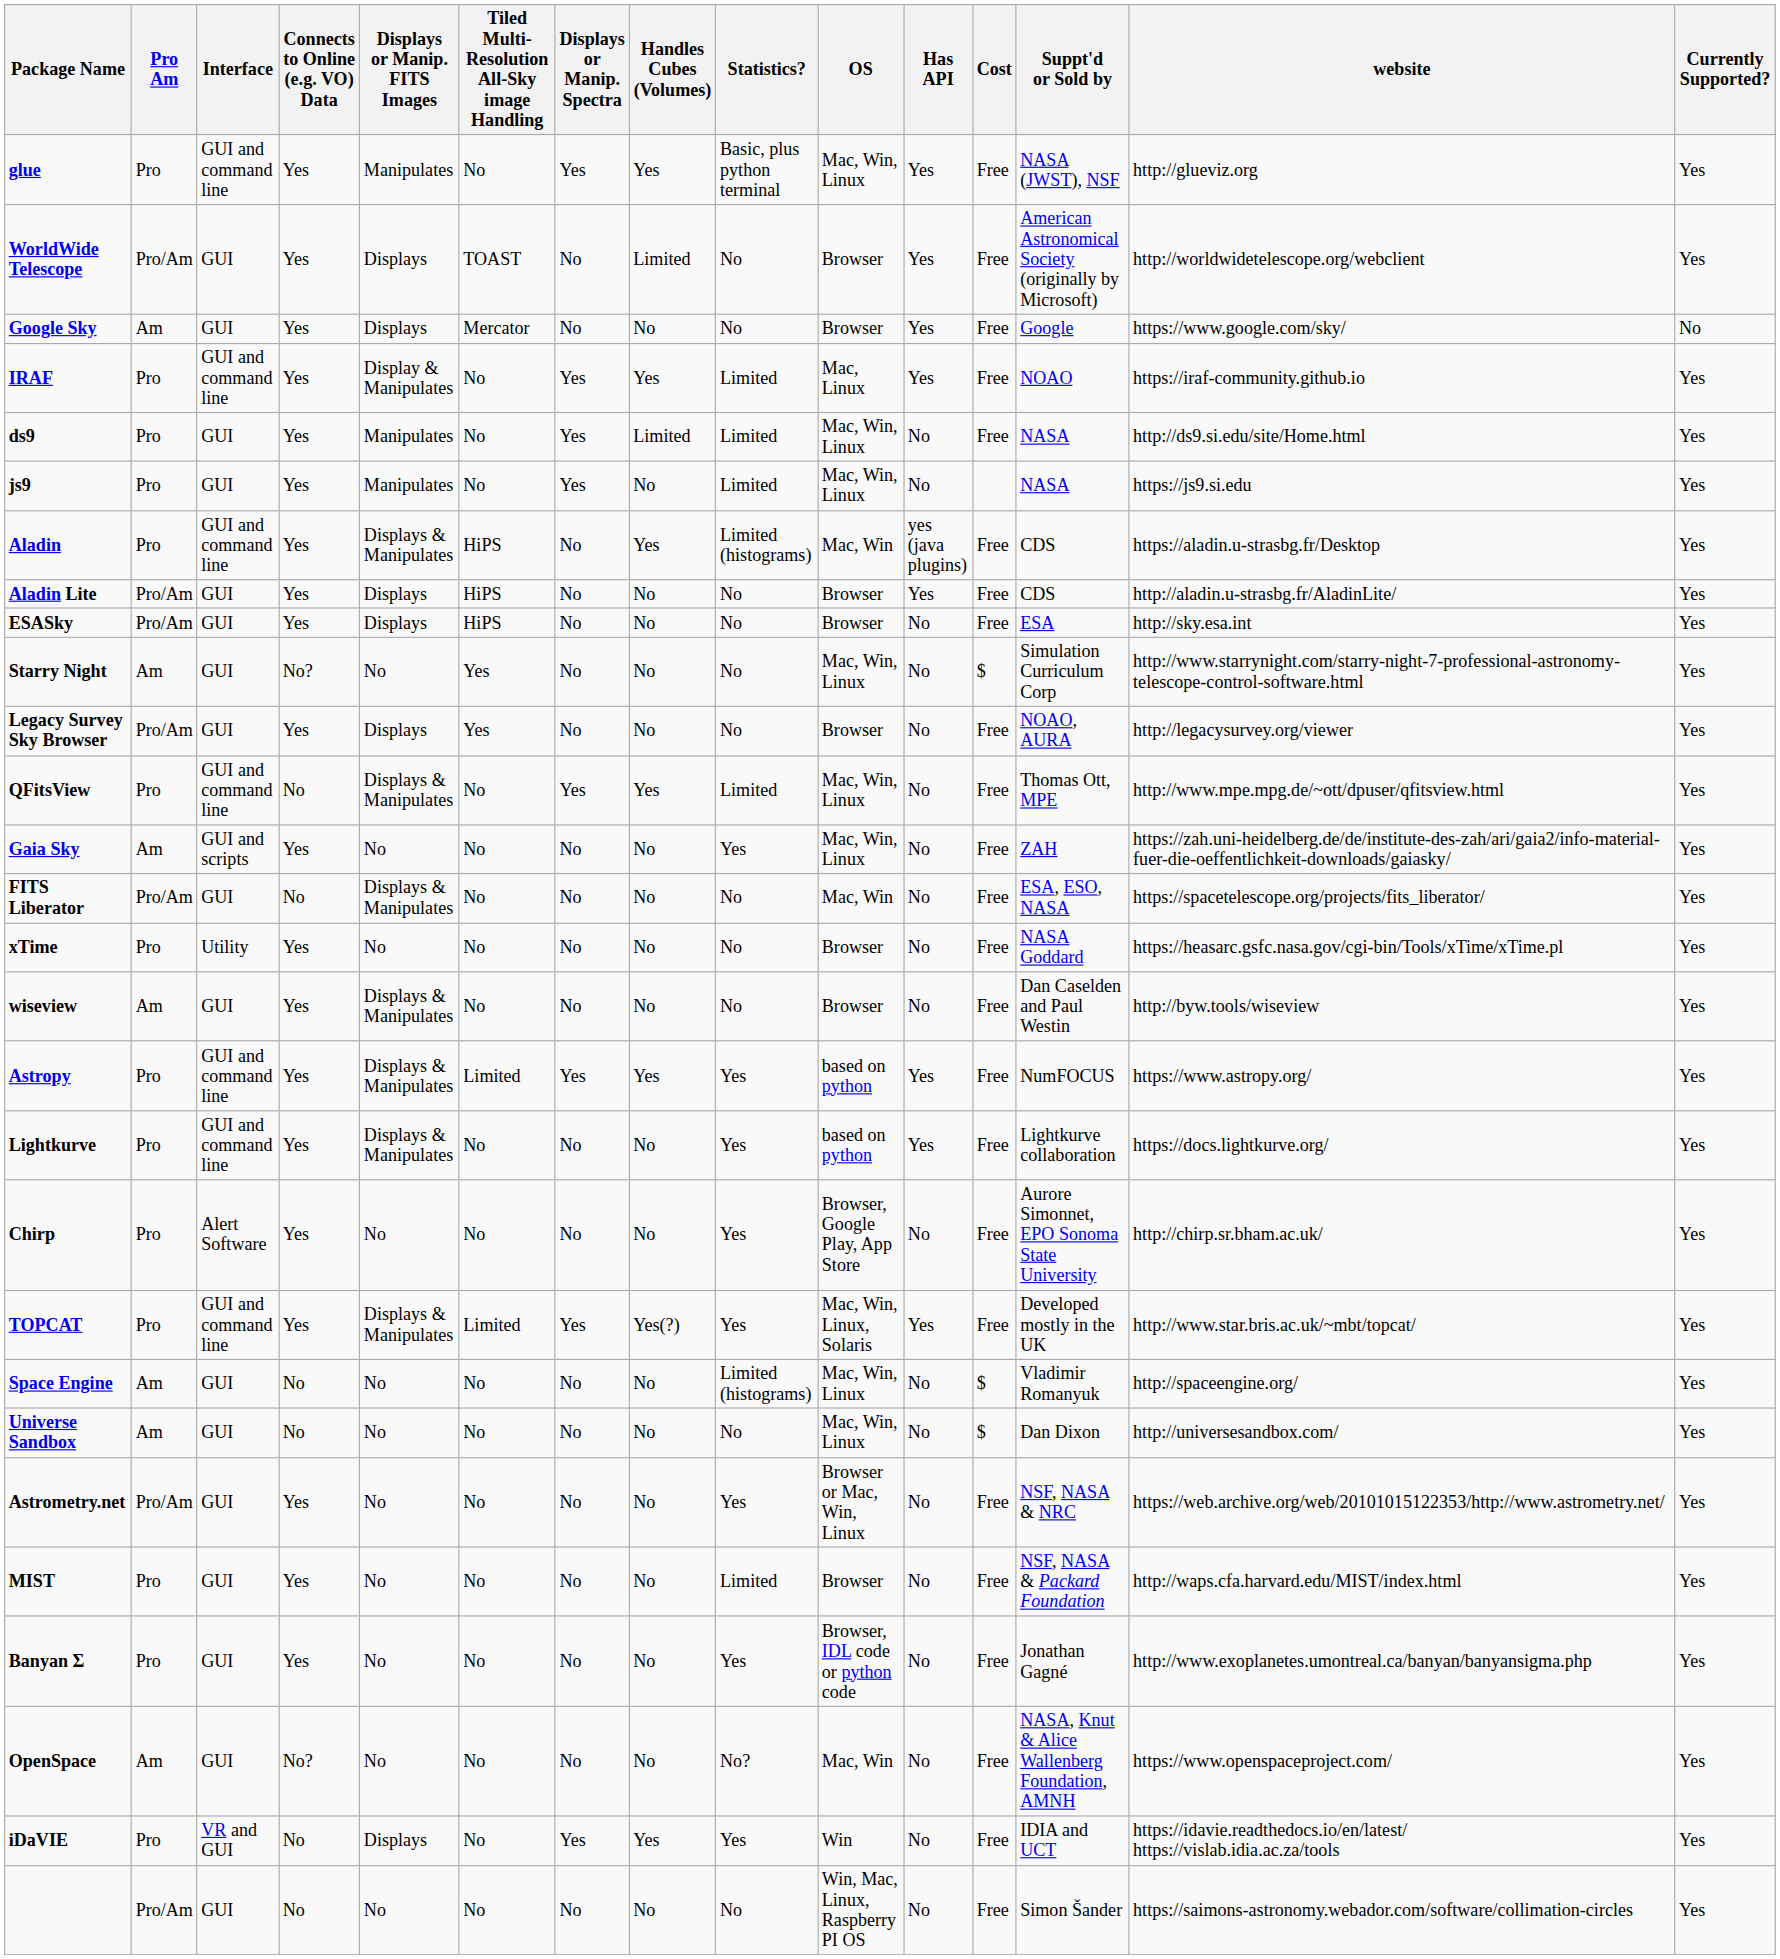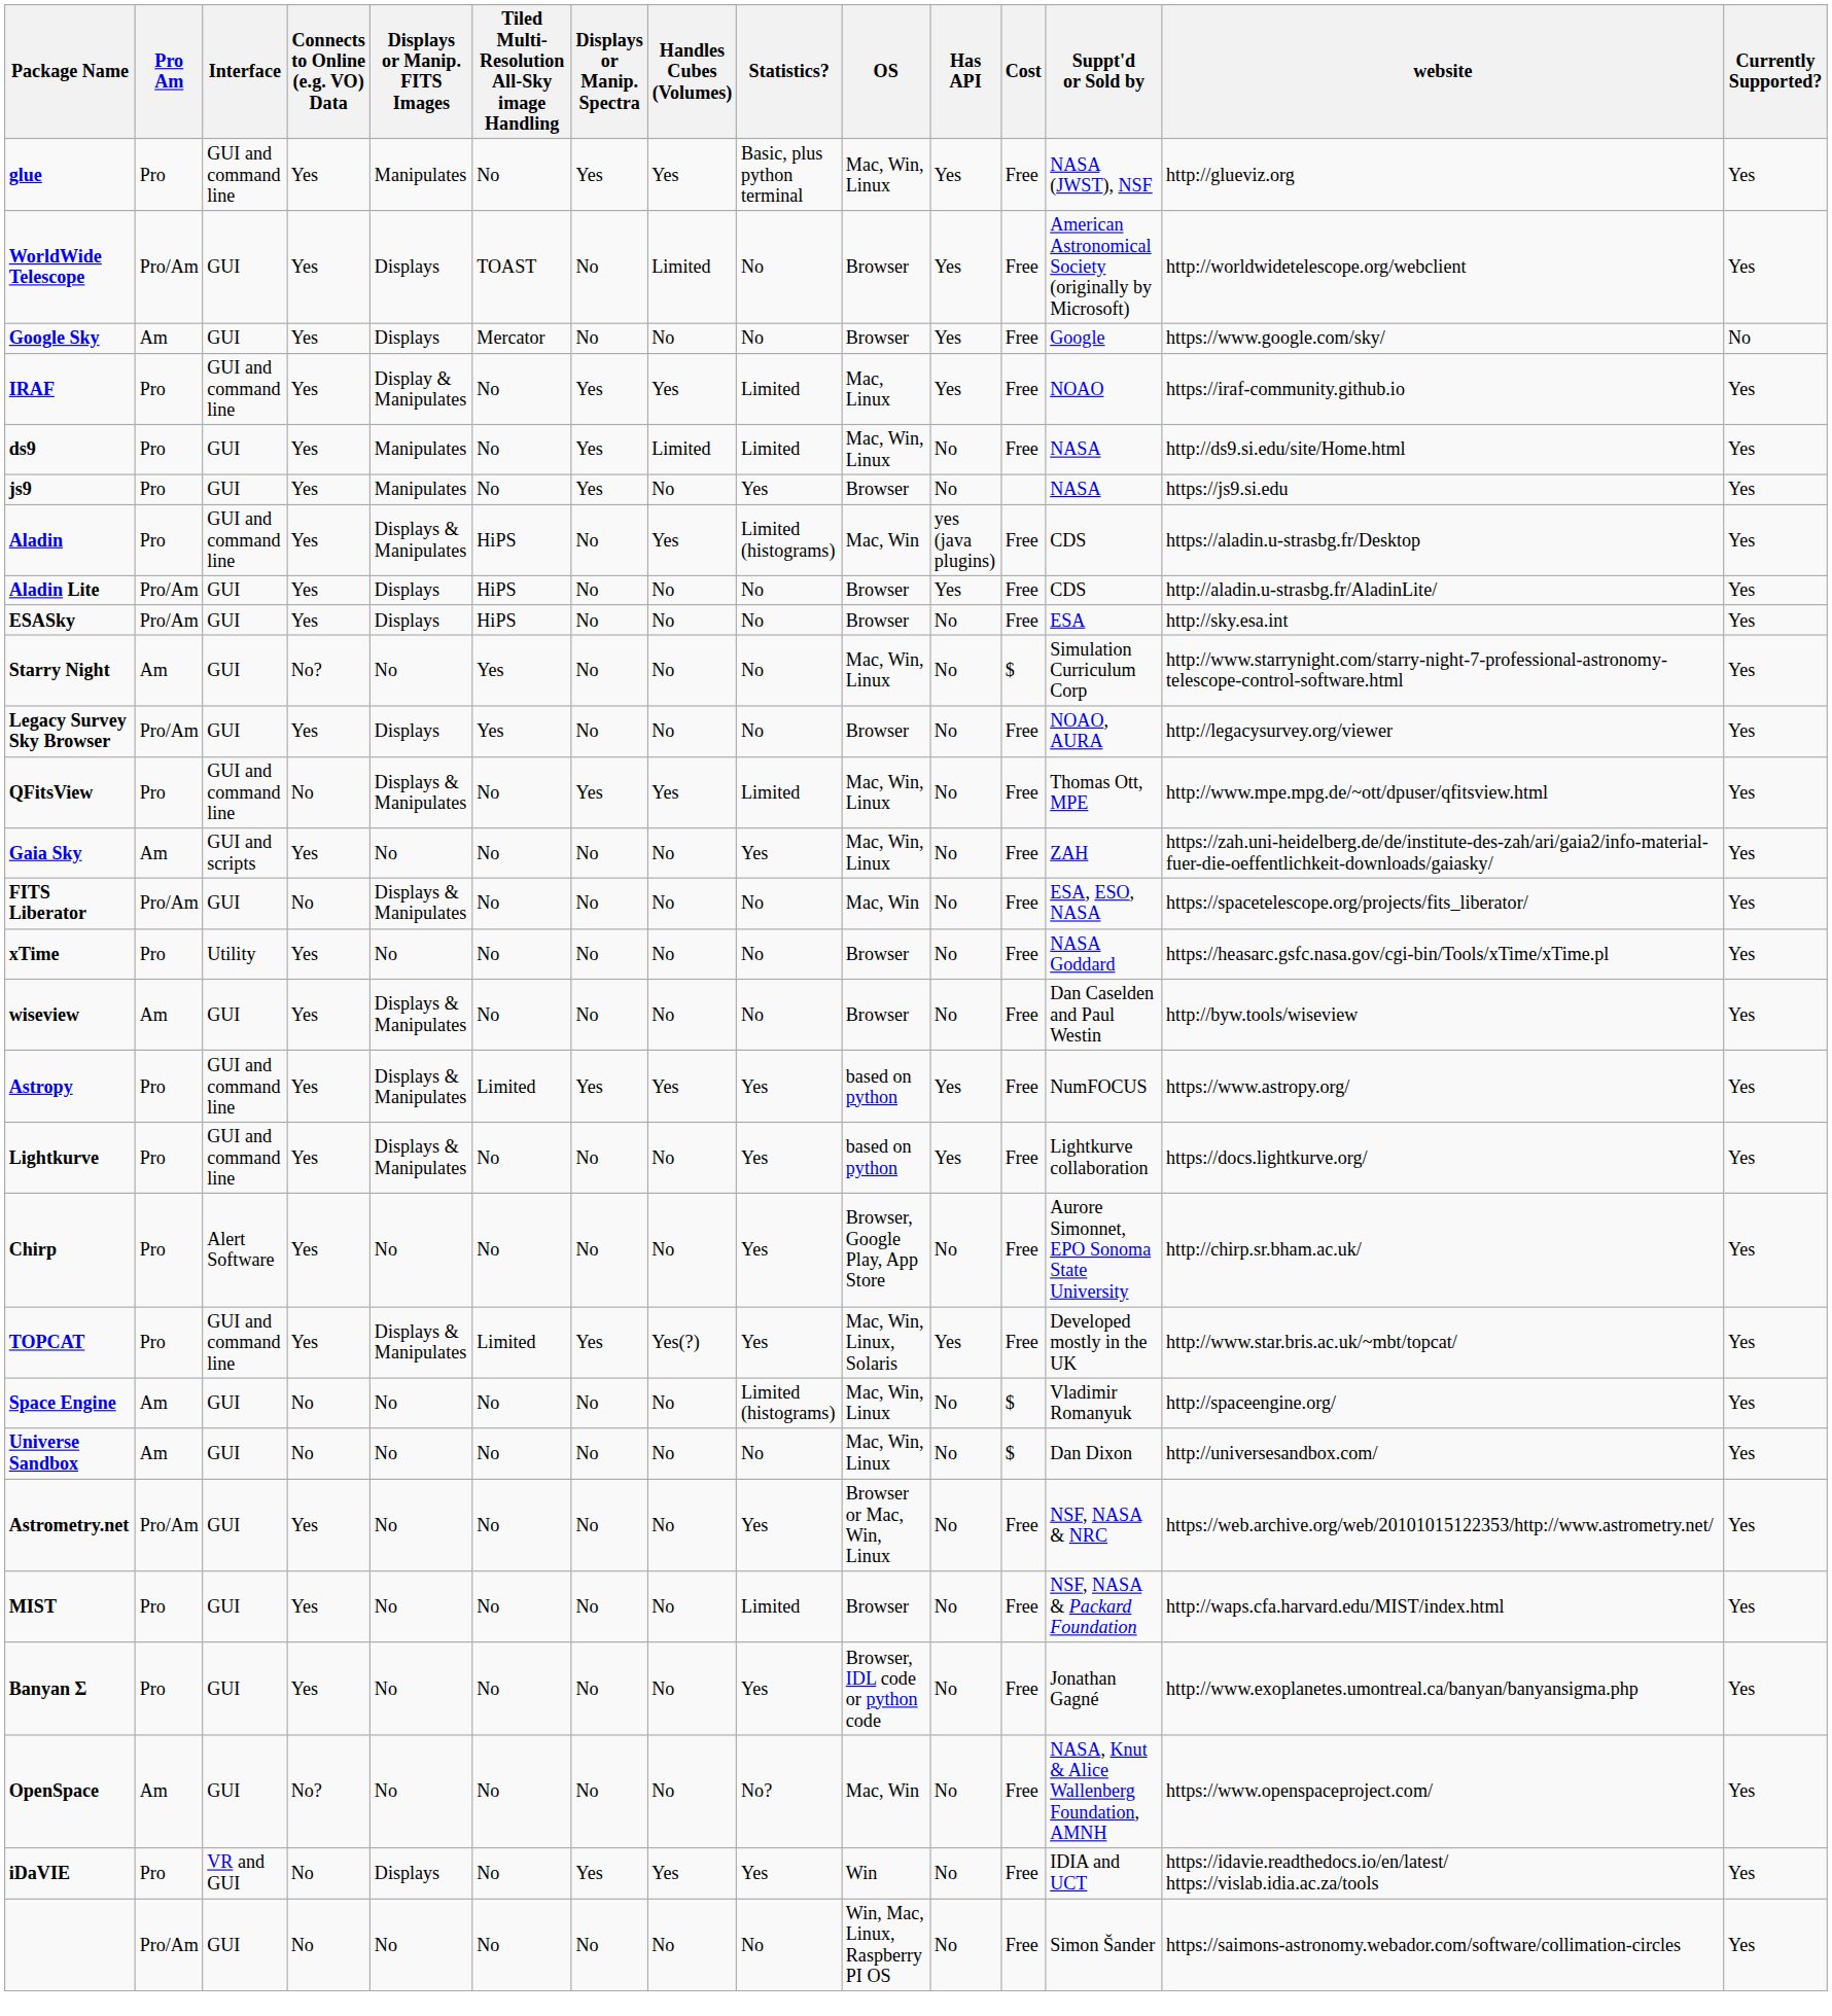js9 | Statistics?: Limited -> Yes
js9 | OS: Mac, Win, Linux -> Browser
